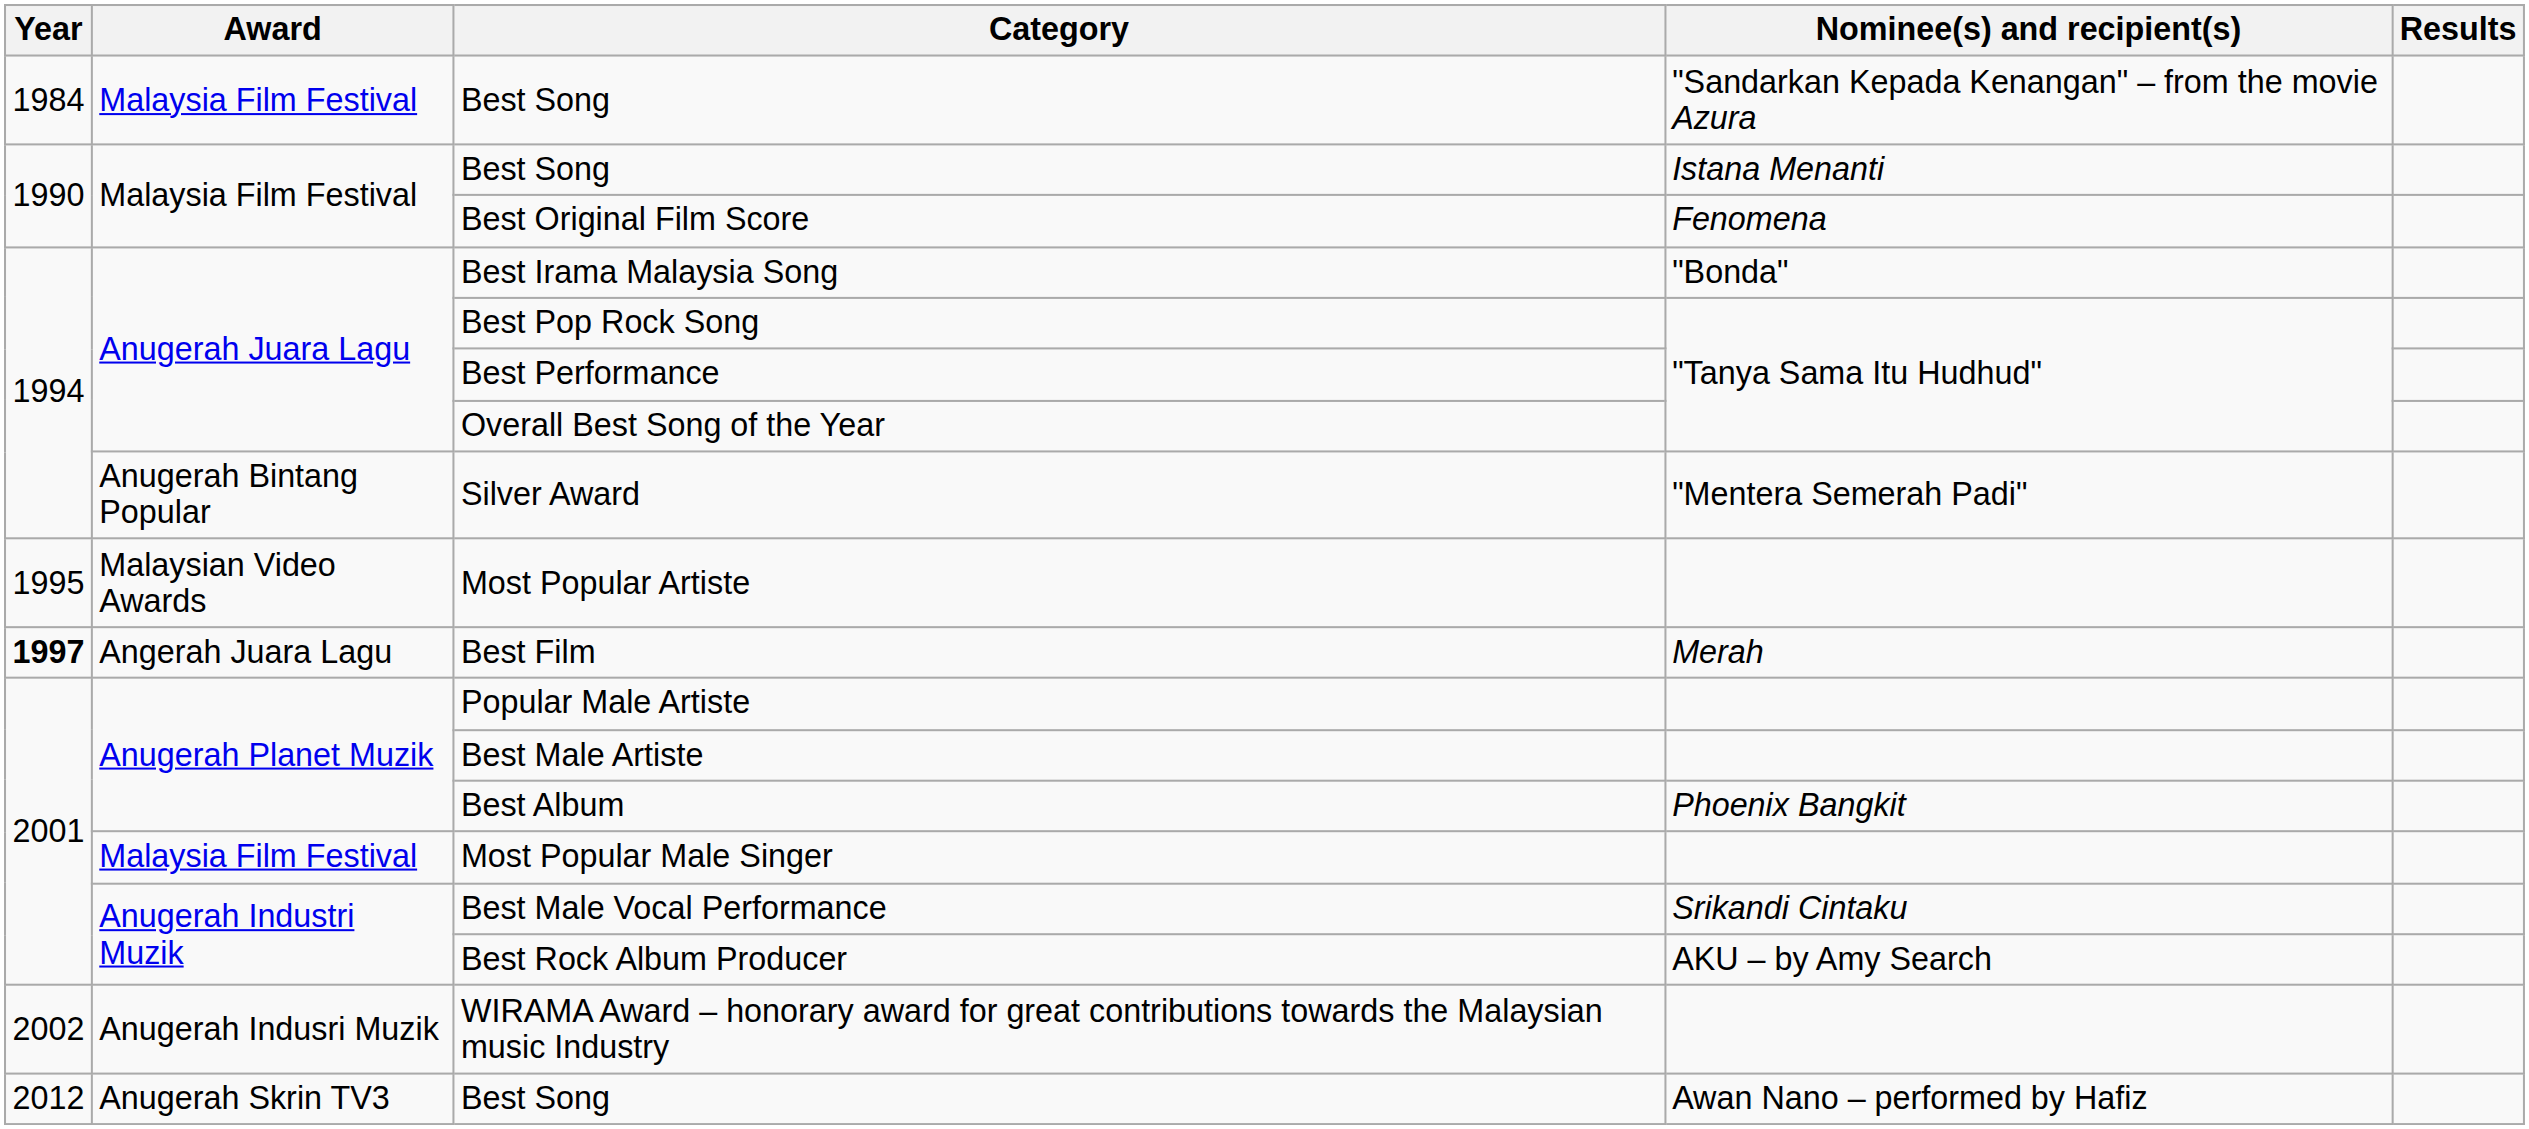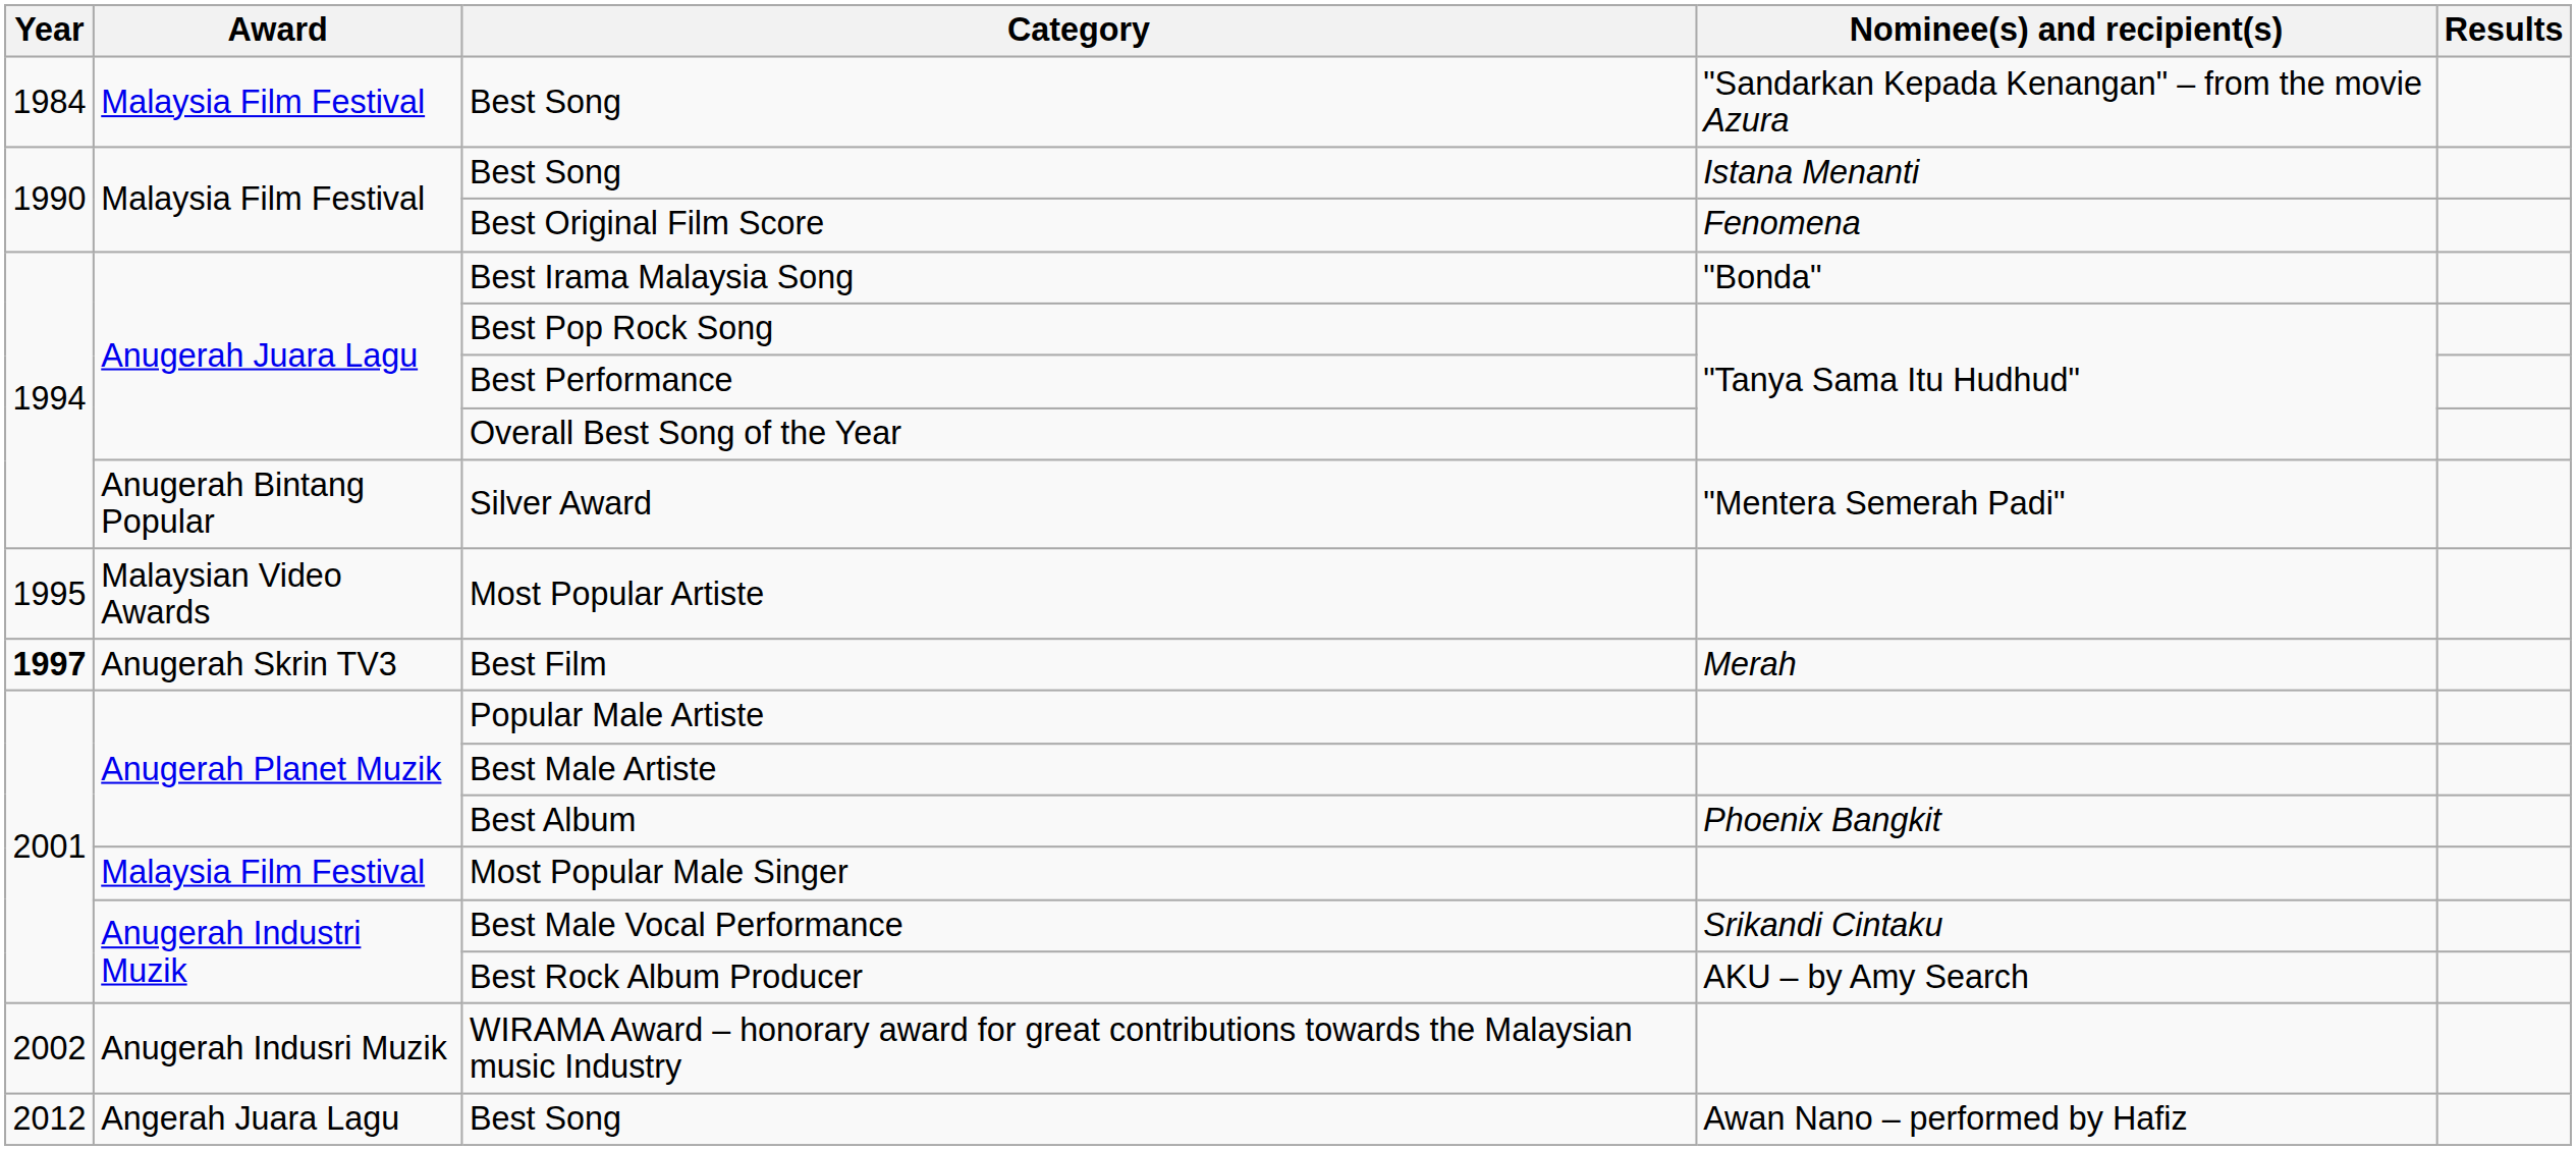Best Film | Award: Angerah Juara Lagu -> Anugerah Skrin TV3
Best Song / Awan Nano – performed by Hafiz | Award: Anugerah Skrin TV3 -> Angerah Juara Lagu
